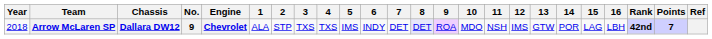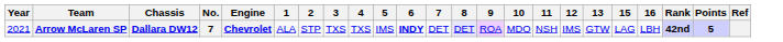- column: 14 | POR
Arrow McLaren SP | Year: 2018 -> 2021
Arrow McLaren SP | No.: 9 -> 7
Arrow McLaren SP | 6: normal -> bold
Arrow McLaren SP | Points: 7 -> 5
